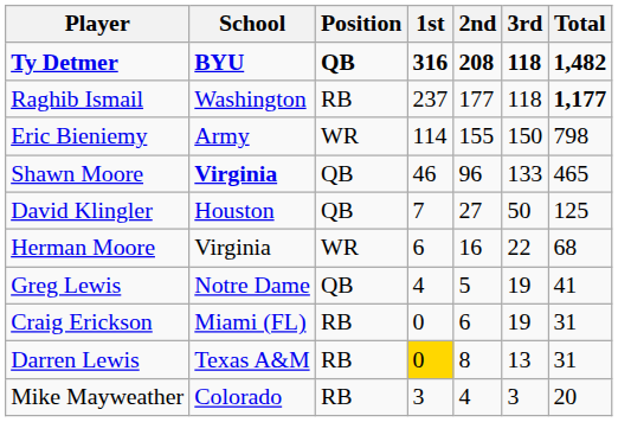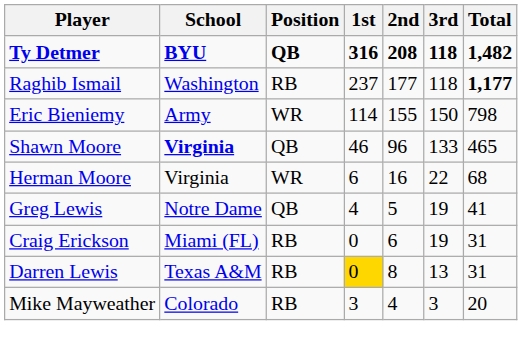- row: David Klingler | Houston | QB | 7 | 27 | 50 | 125
